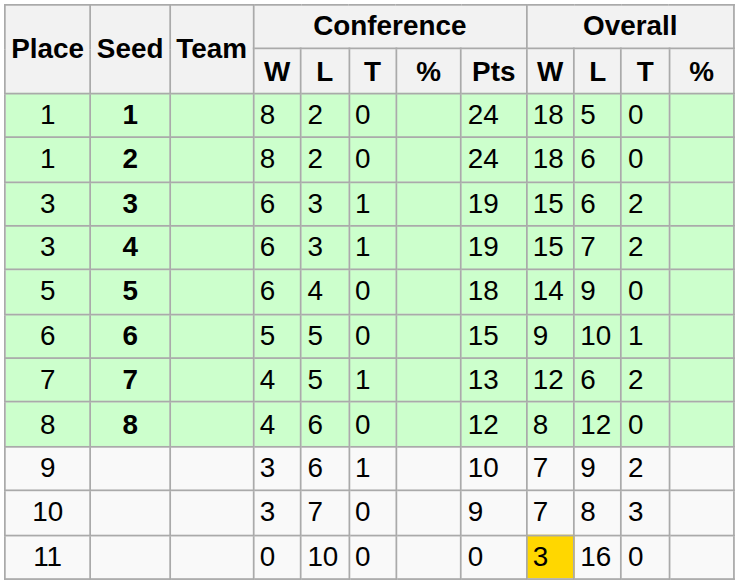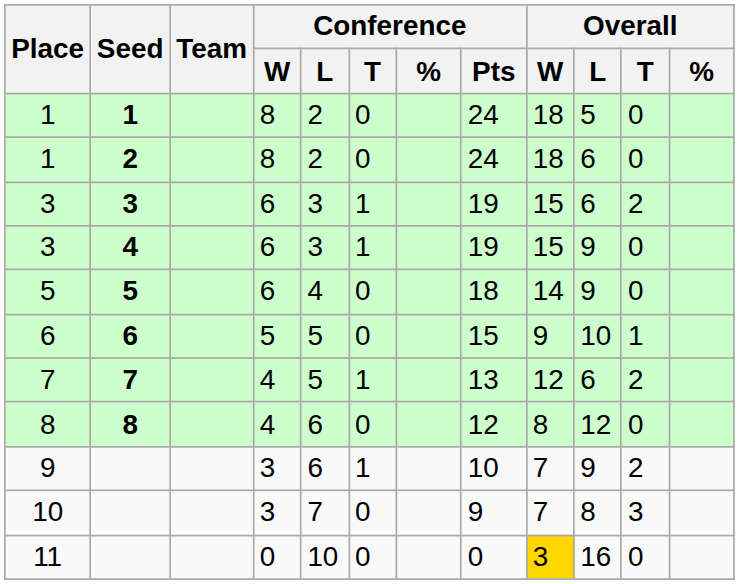3 / 4 | Overall / L: 7 -> 9
3 / 4 | Overall / T: 2 -> 0
